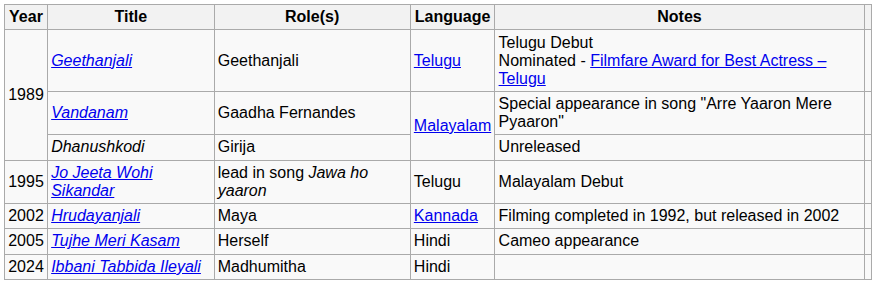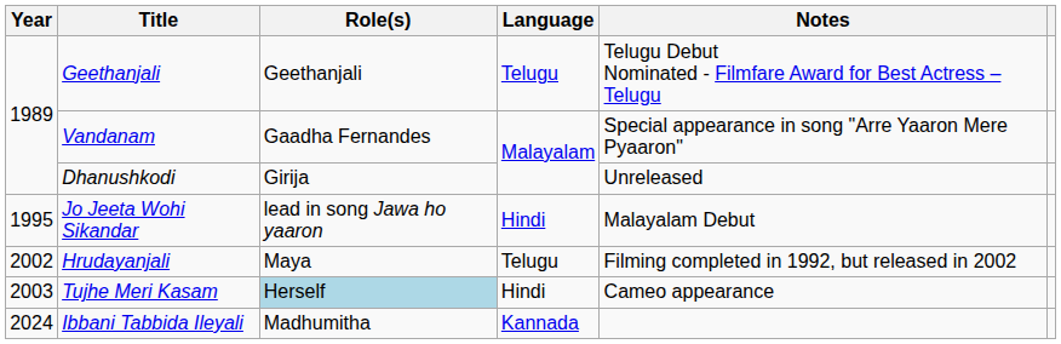Jo Jeeta Wohi Sikandar | Language: Telugu -> Hindi
Hrudayanjali | Language: Kannada -> Telugu
Tujhe Meri Kasam | Year: 2005 -> 2003
Tujhe Meri Kasam | Role(s): no background -> lightblue background
Ibbani Tabbida Ileyali | Language: Hindi -> Kannada
